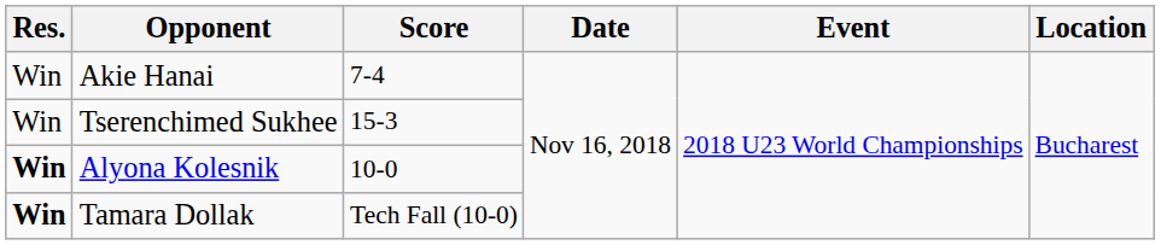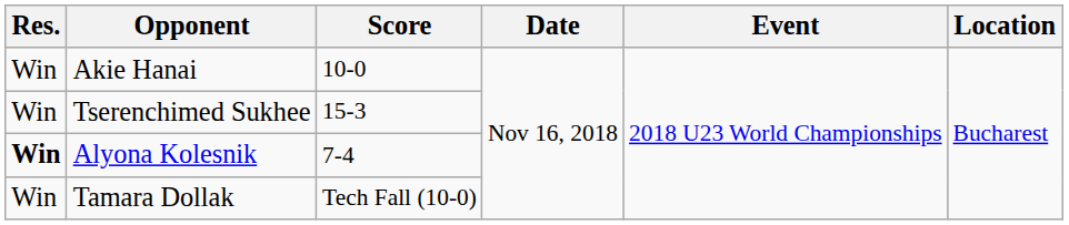Akie Hanai | Score: 7-4 -> 10-0
Alyona Kolesnik | Score: 10-0 -> 7-4
Tamara Dollak | Res.: bold -> normal
